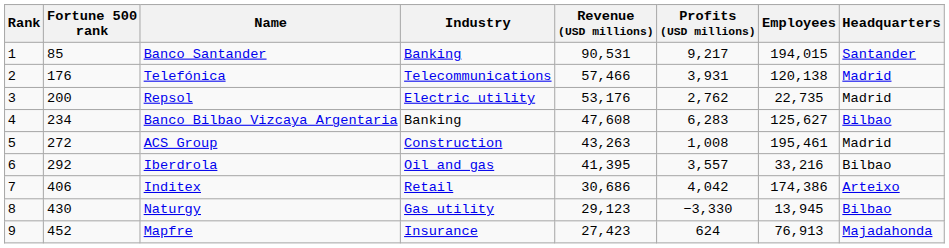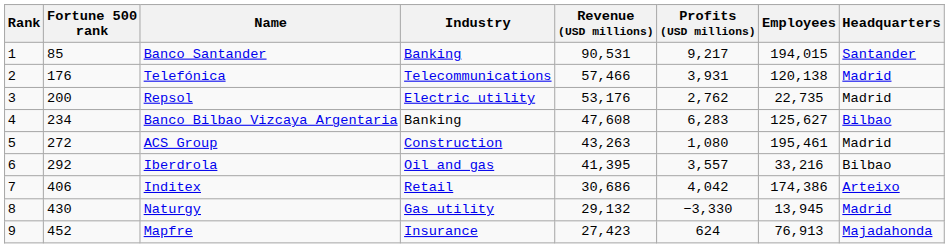ACS Group | Profits (USD millions): 1,008 -> 1,080
Naturgy | Revenue (USD millions): 29,123 -> 29,132
Naturgy | Headquarters: Bilbao -> Madrid
